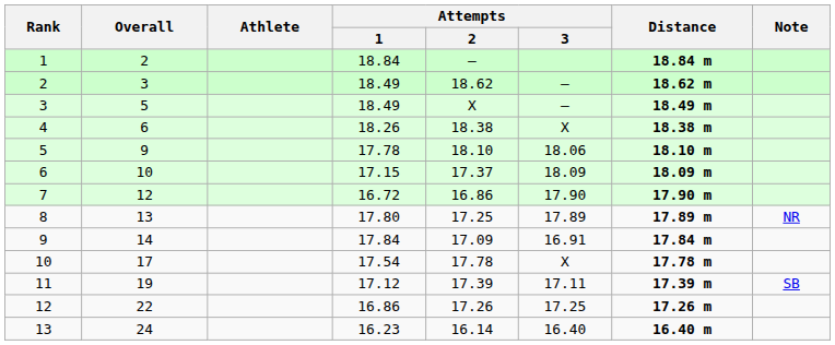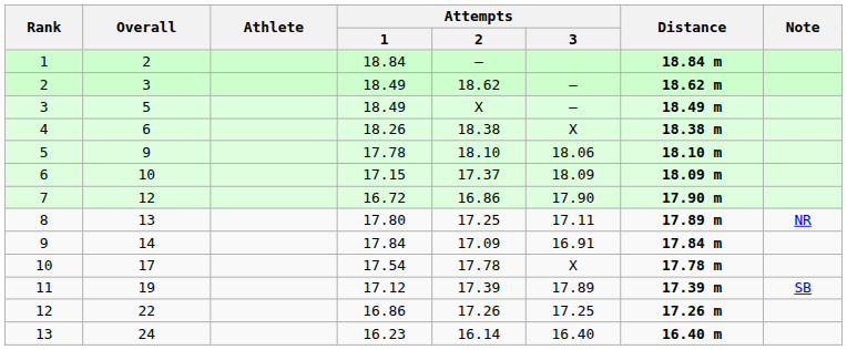8 | Attempts / 3: 17.89 -> 17.11
11 | Attempts / 3: 17.11 -> 17.89
